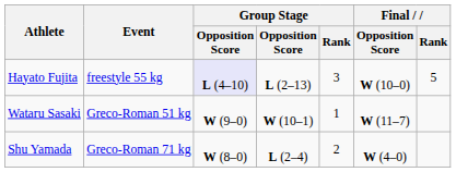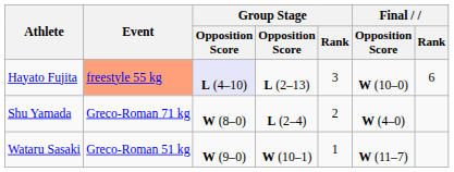Hayato Fujita | Event: no background -> lightsalmon background
Hayato Fujita | Final / Rank: 5 -> 6
rows swapped: Wataru Sasaki <-> Shu Yamada
